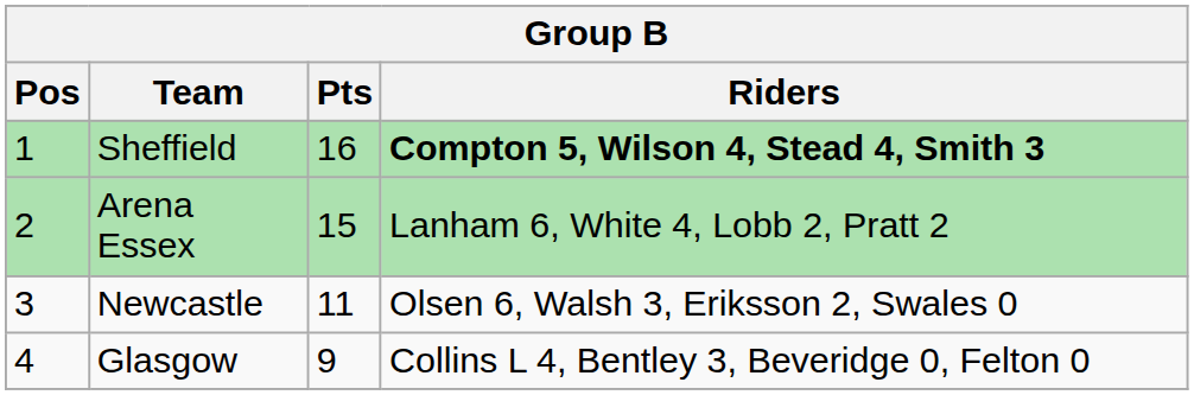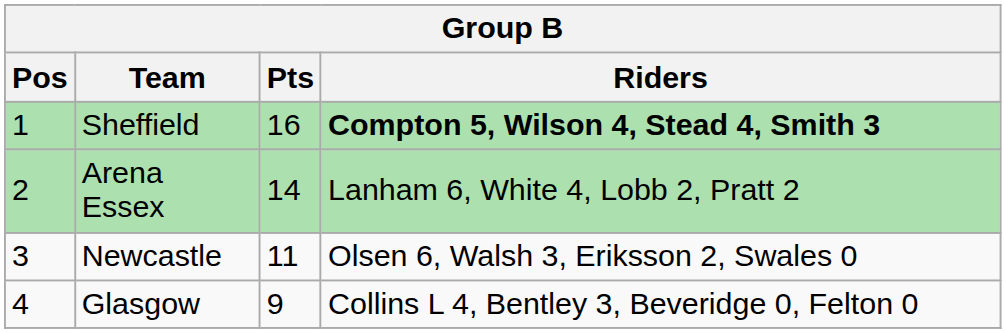Arena Essex | Pts: 15 -> 14
